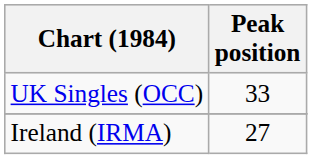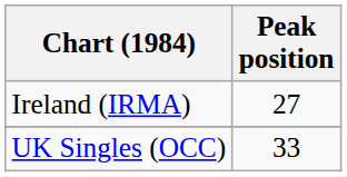rows swapped: Ireland (IRMA) <-> UK Singles (OCC)
